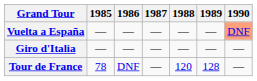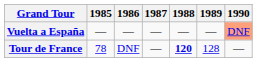- row: Giro d'Italia | — | — | — | — | — | —
Tour de France | 1988: normal -> bold
